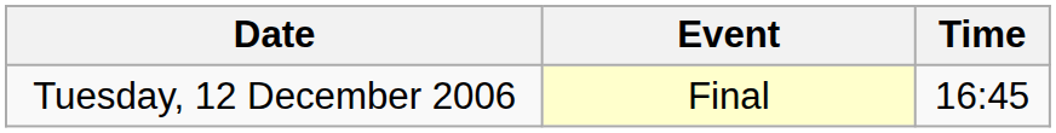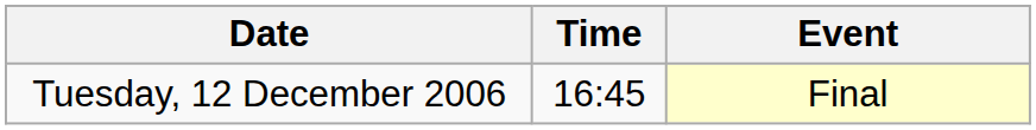columns swapped: Time <-> Event
